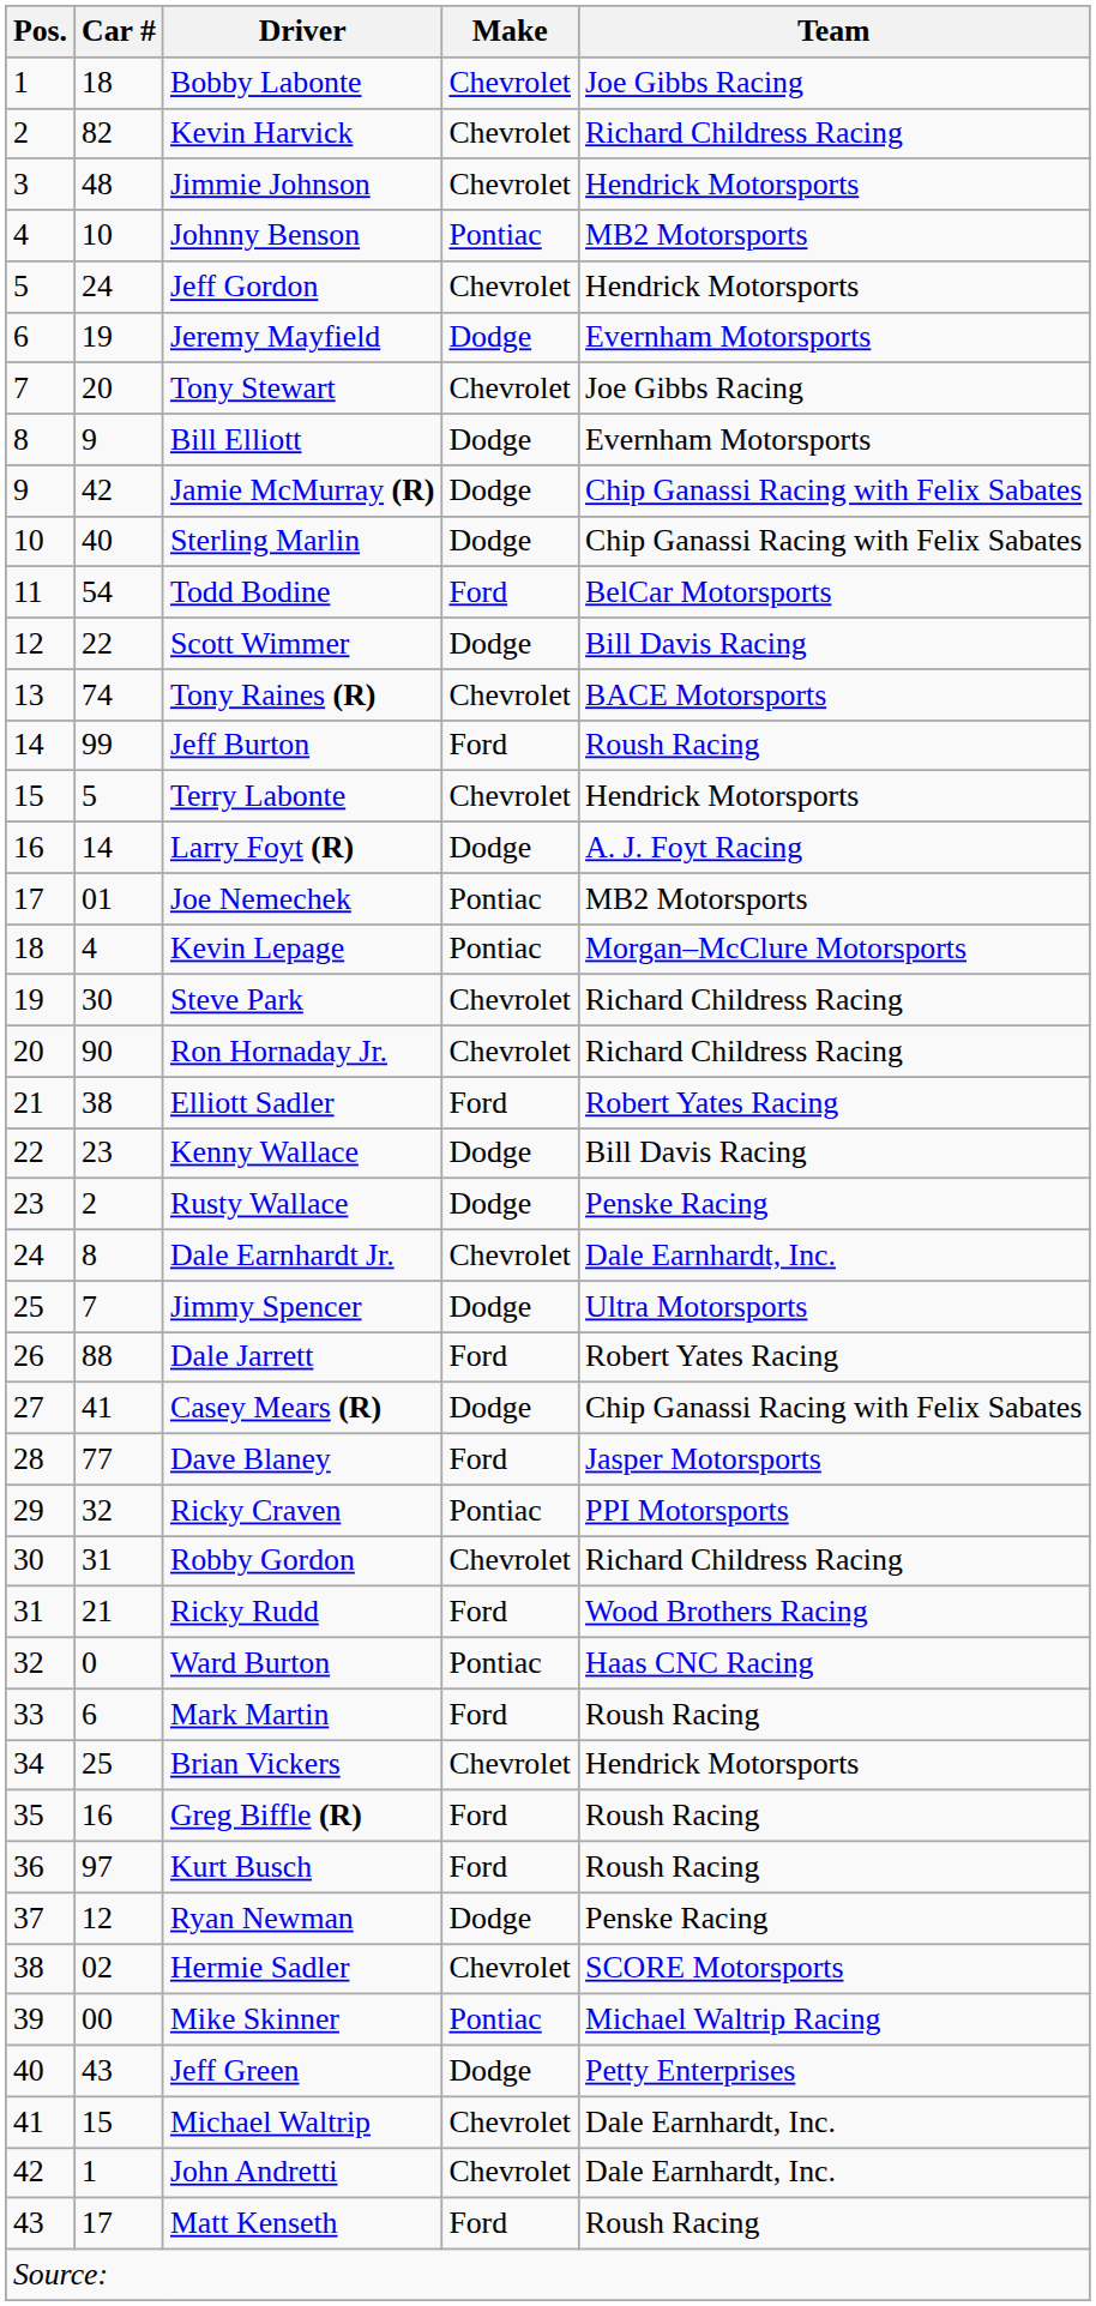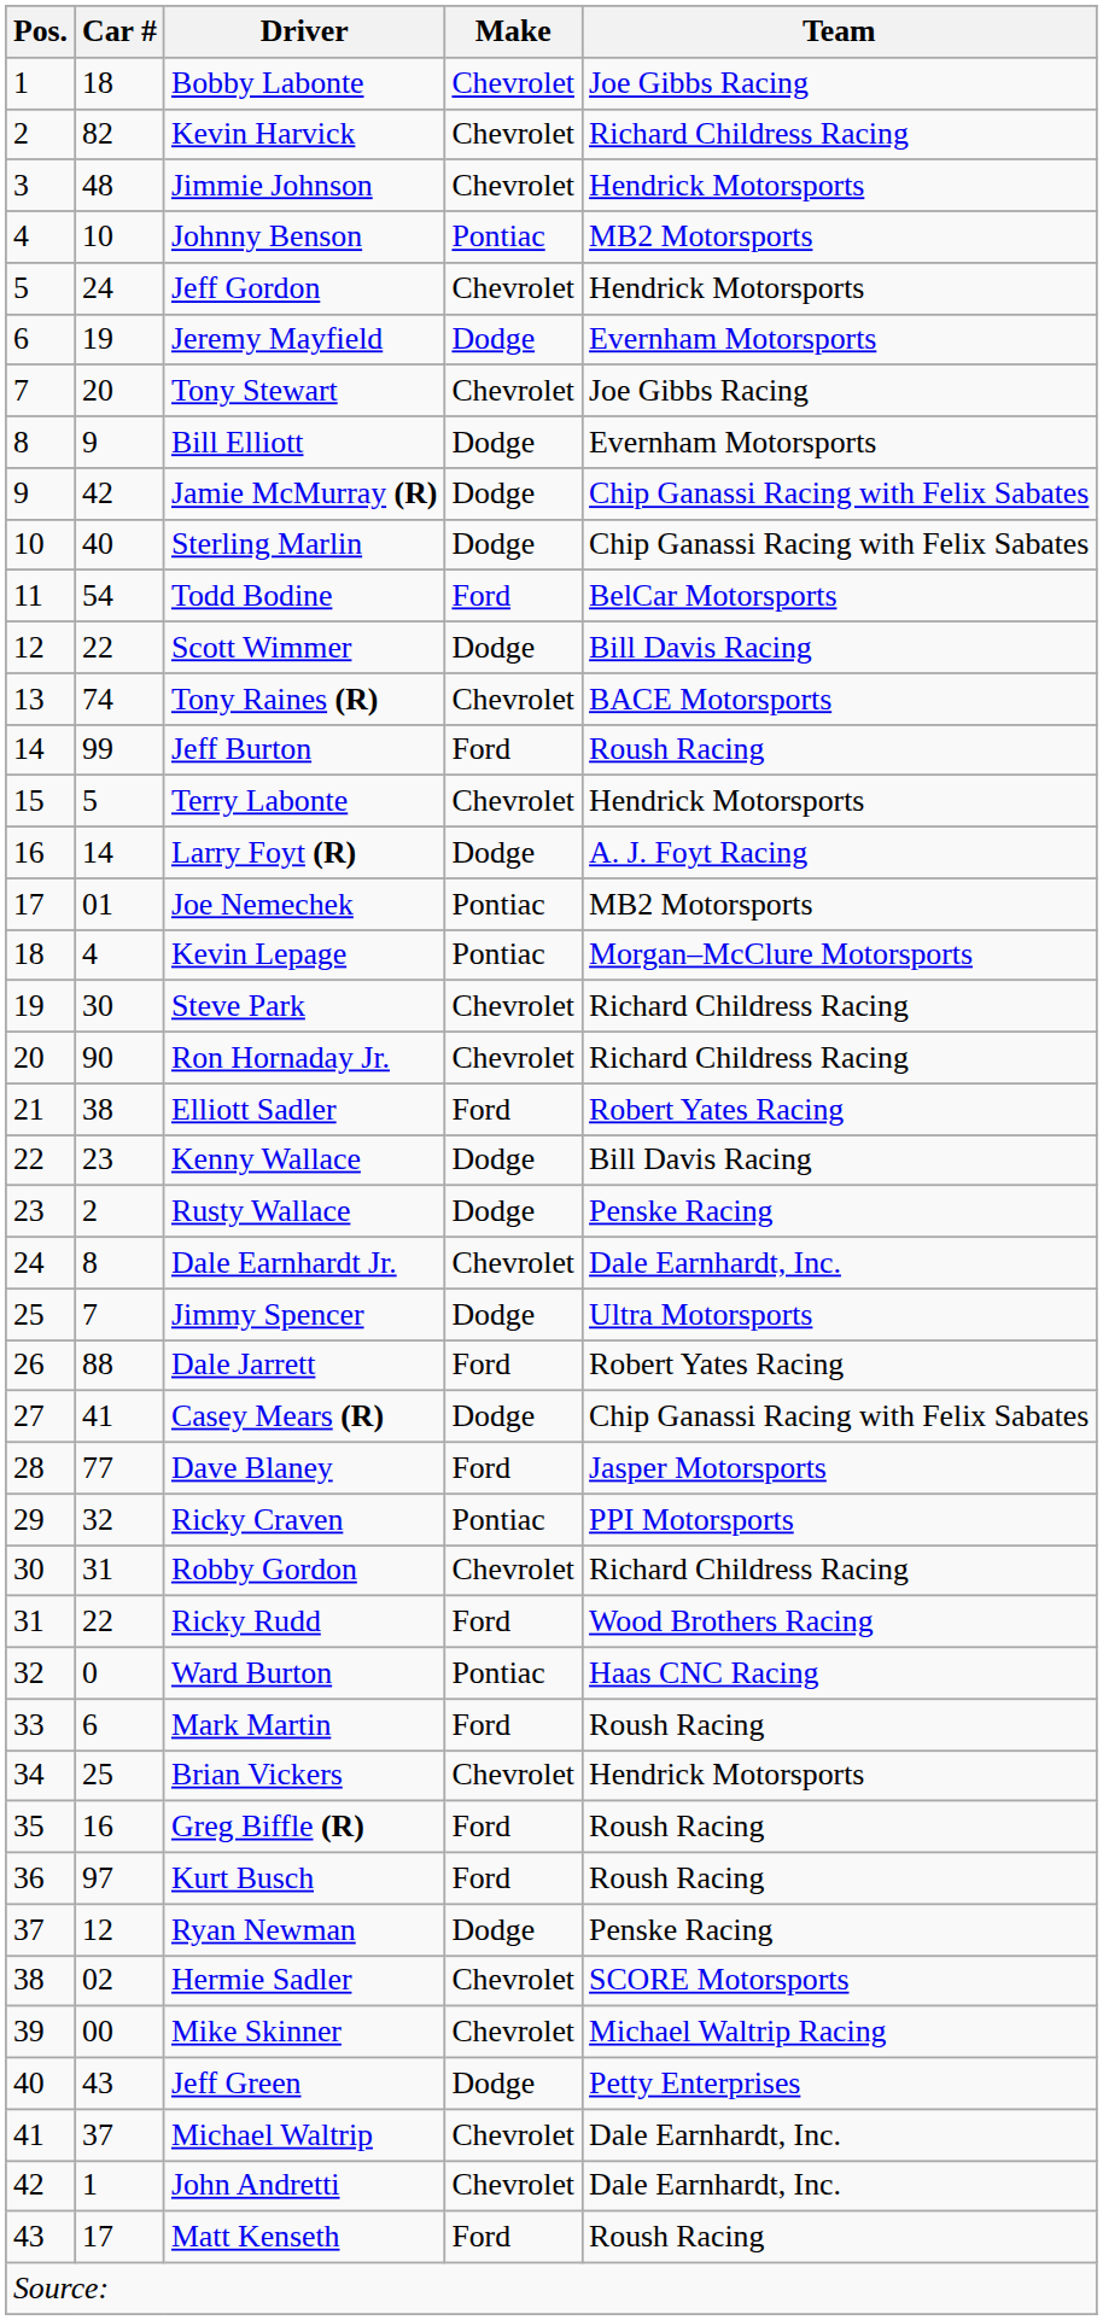Ricky Rudd | Car #: 21 -> 22
Mike Skinner | Make: Pontiac -> Chevrolet
Michael Waltrip | Car #: 15 -> 37
